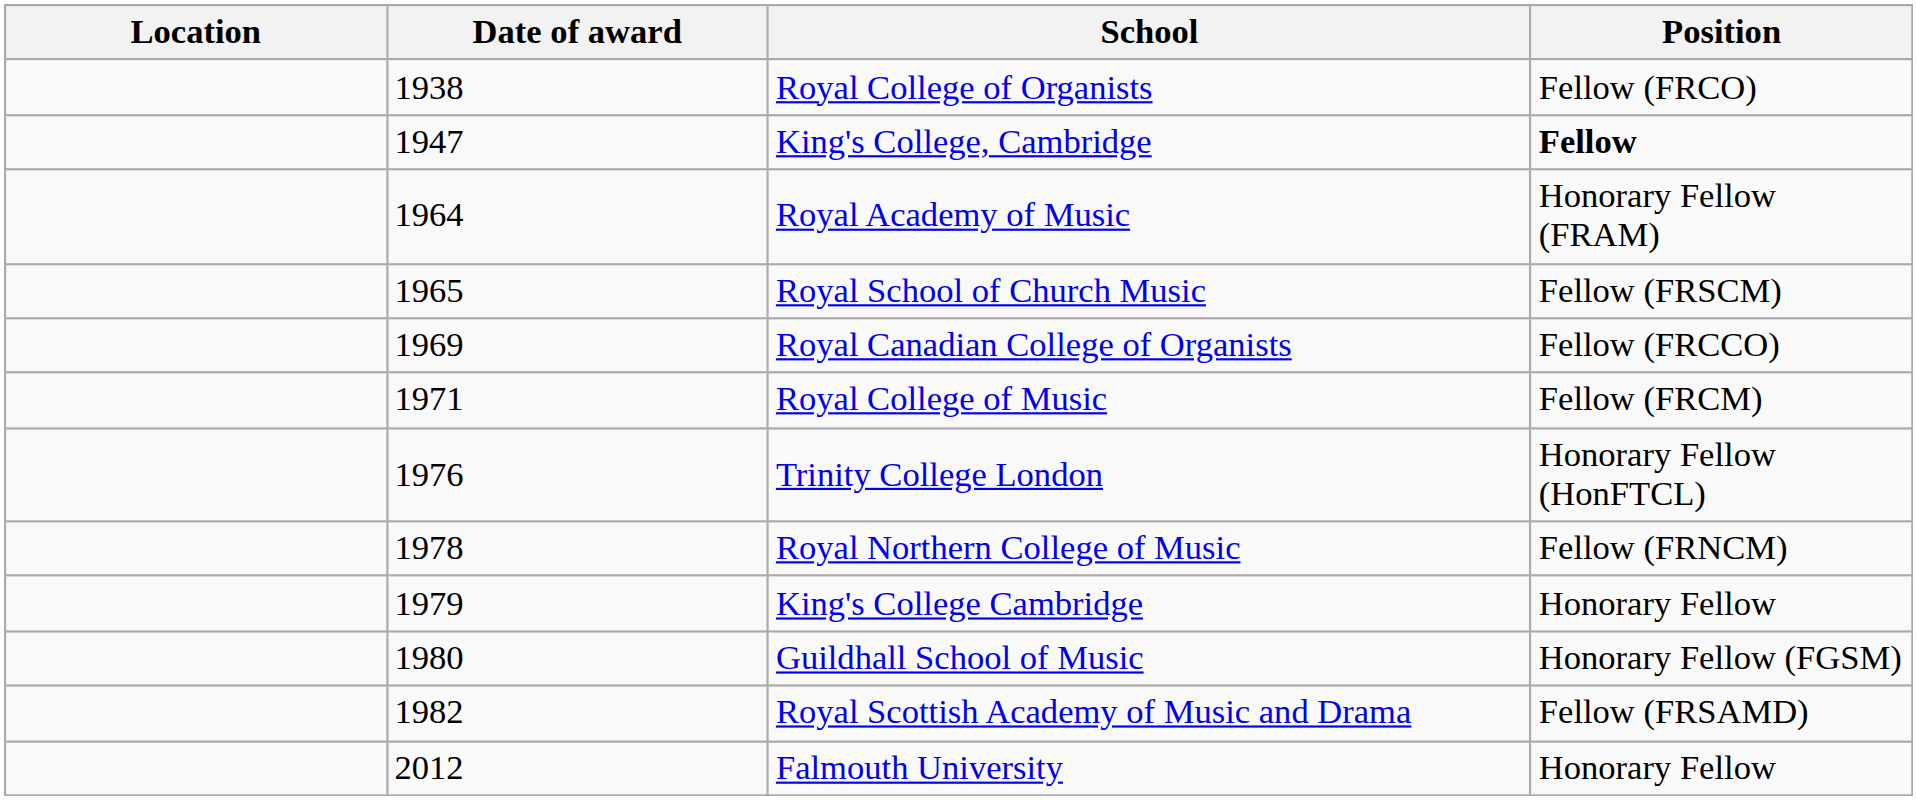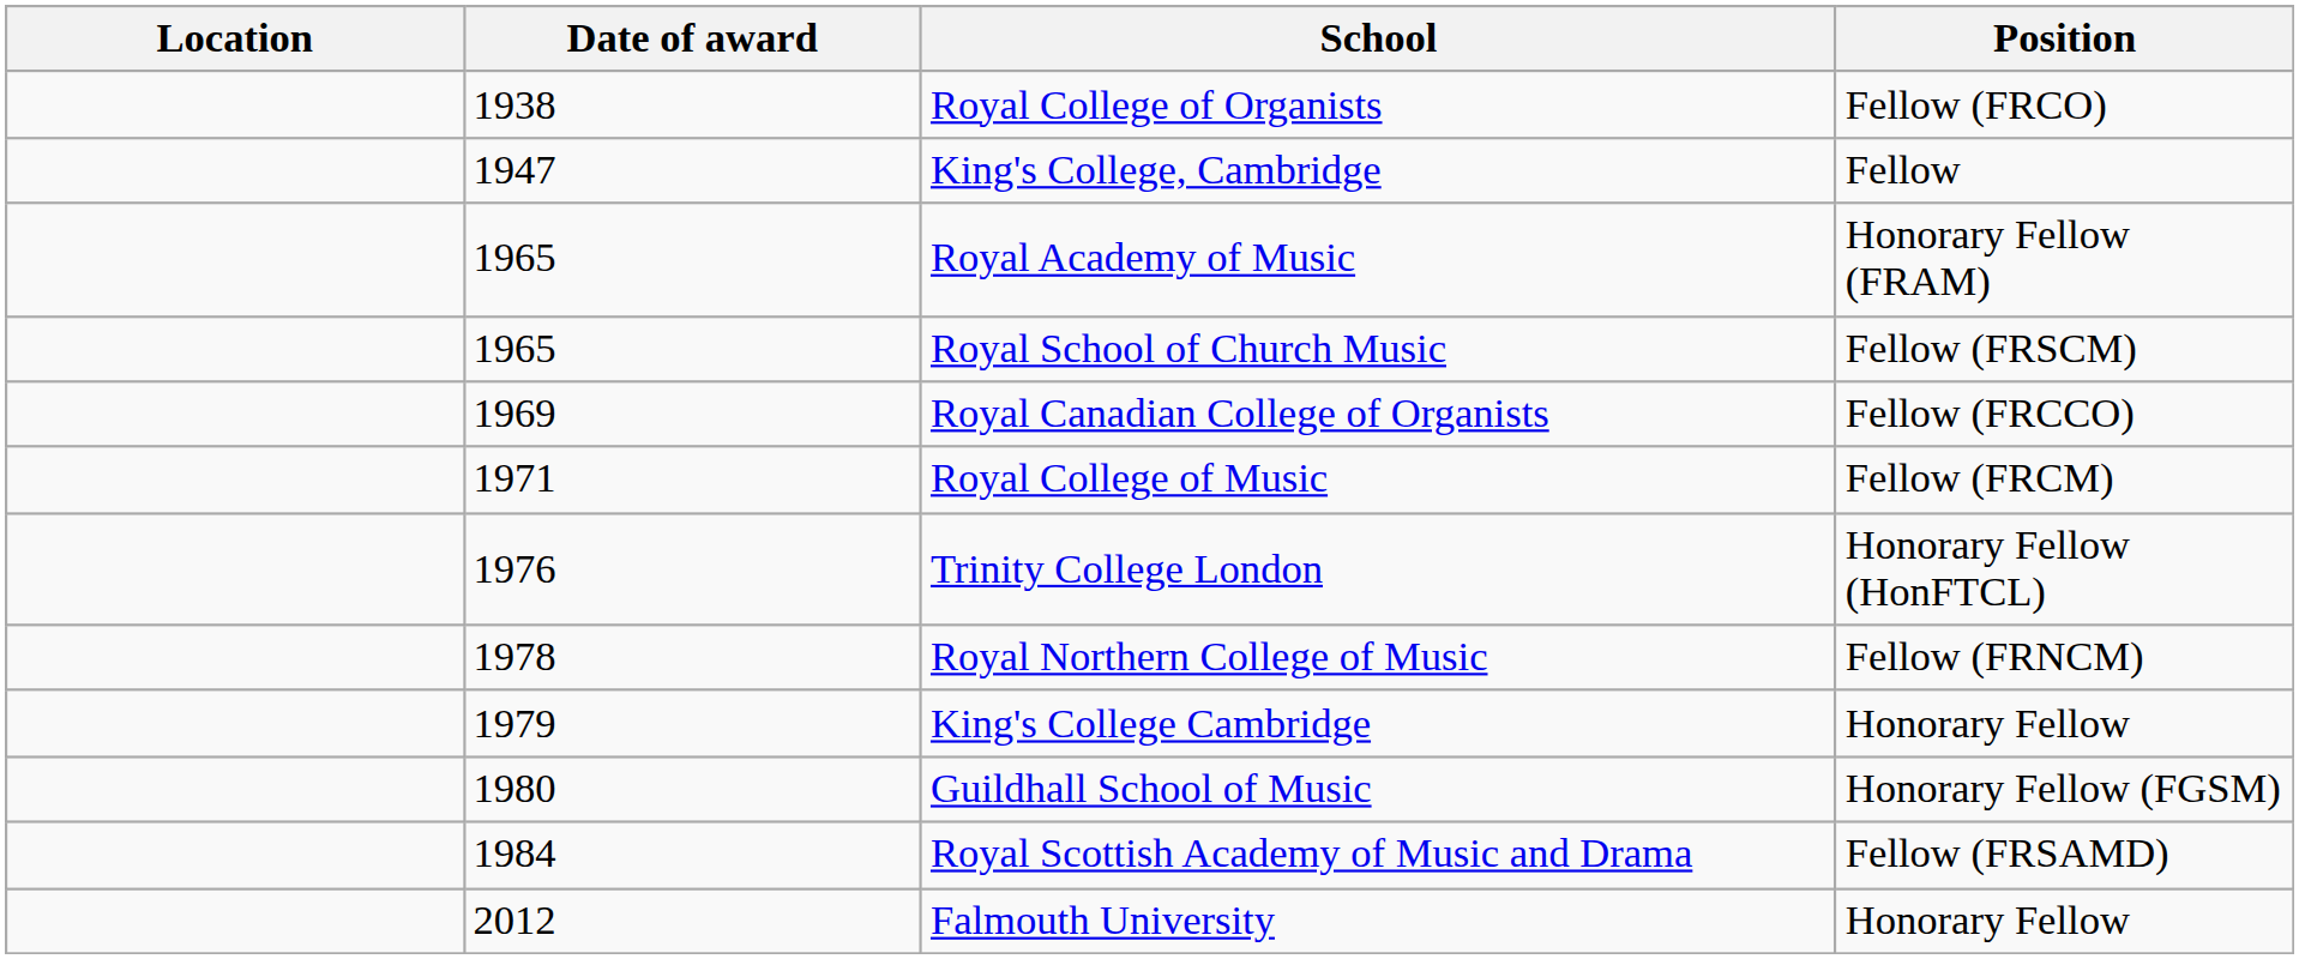King's College, Cambridge | Position: bold -> normal
Royal Academy of Music | Date of award: 1964 -> 1965
Royal Scottish Academy of Music and Drama | Date of award: 1982 -> 1984
